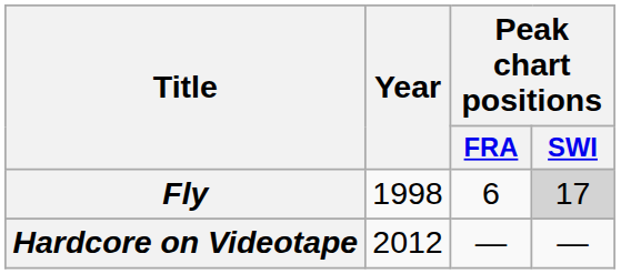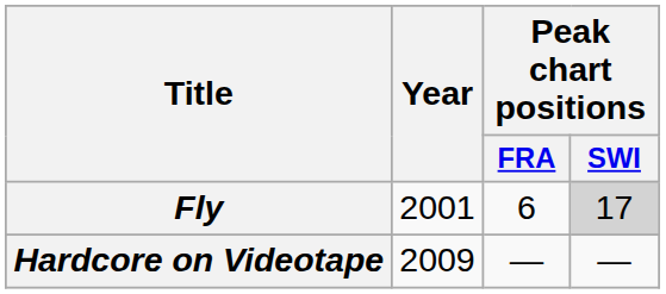Fly | Year: 1998 -> 2001
Hardcore on Videotape | Year: 2012 -> 2009
